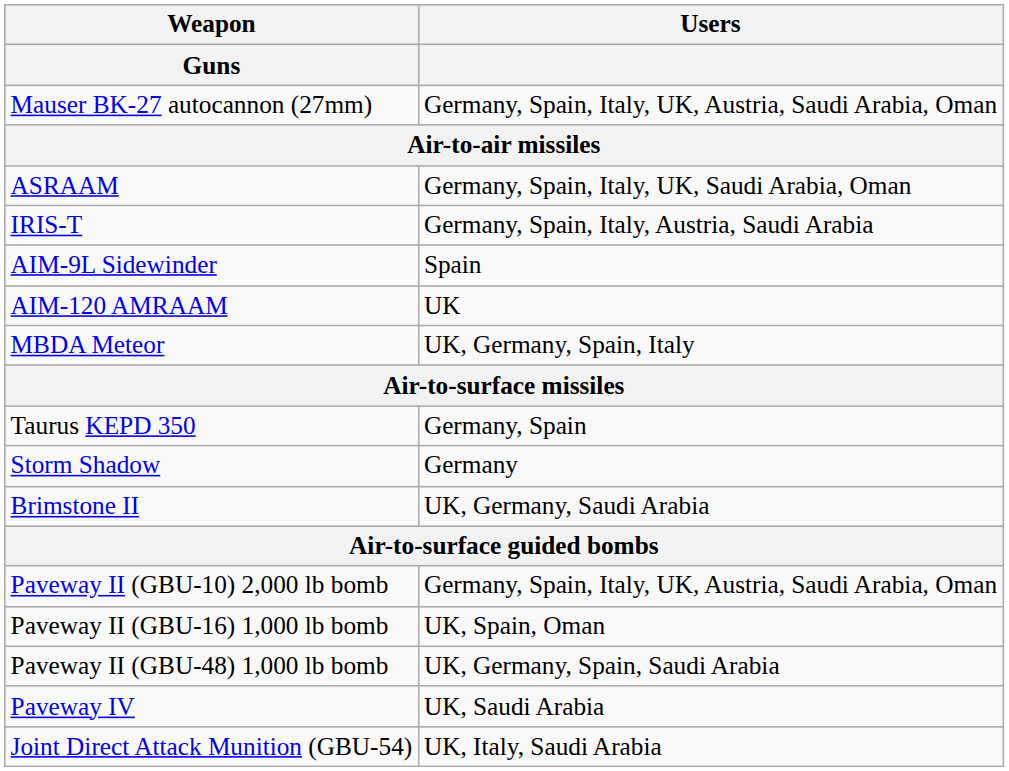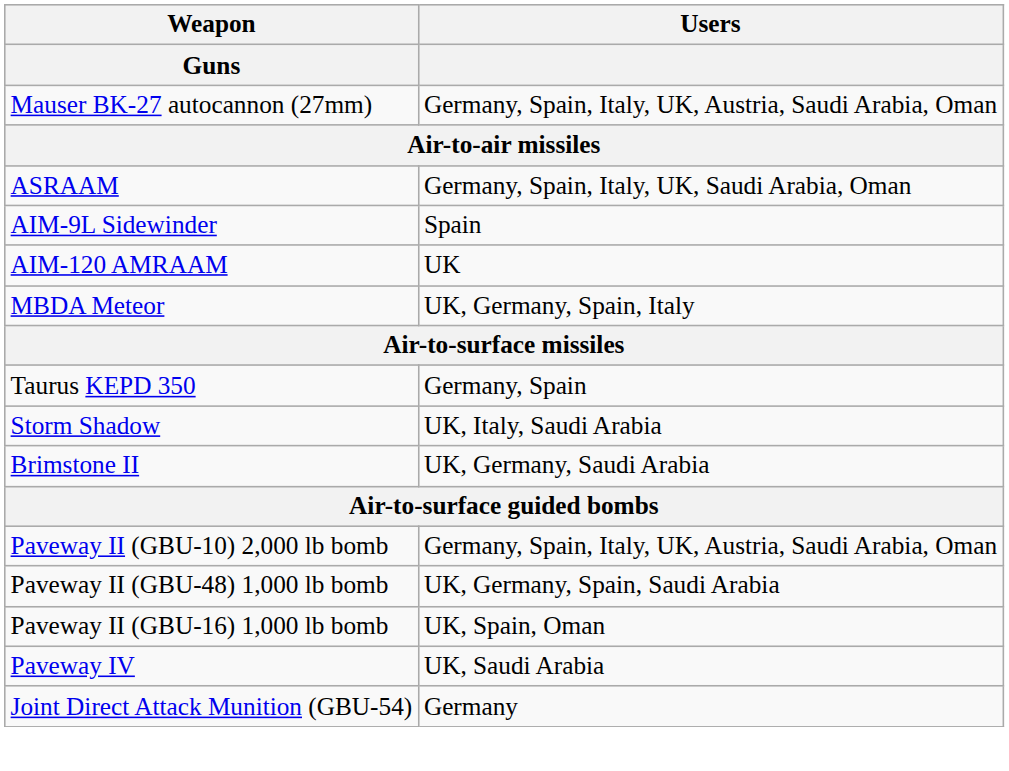- row: IRIS-T | Germany, Spain, Italy, Austria, Saudi Arabia
Storm Shadow | Users: Germany -> UK, Italy, Saudi Arabia
rows swapped: Paveway II (GBU-16) 1,000 lb bomb <-> Paveway II (GBU-48) 1,000 lb bomb
Joint Direct Attack Munition (GBU-54) | Users: UK, Italy, Saudi Arabia -> Germany
